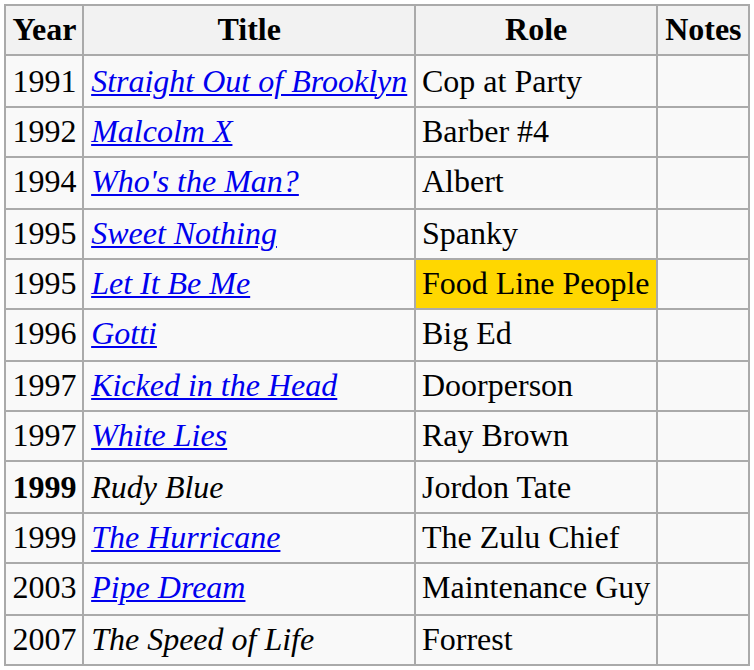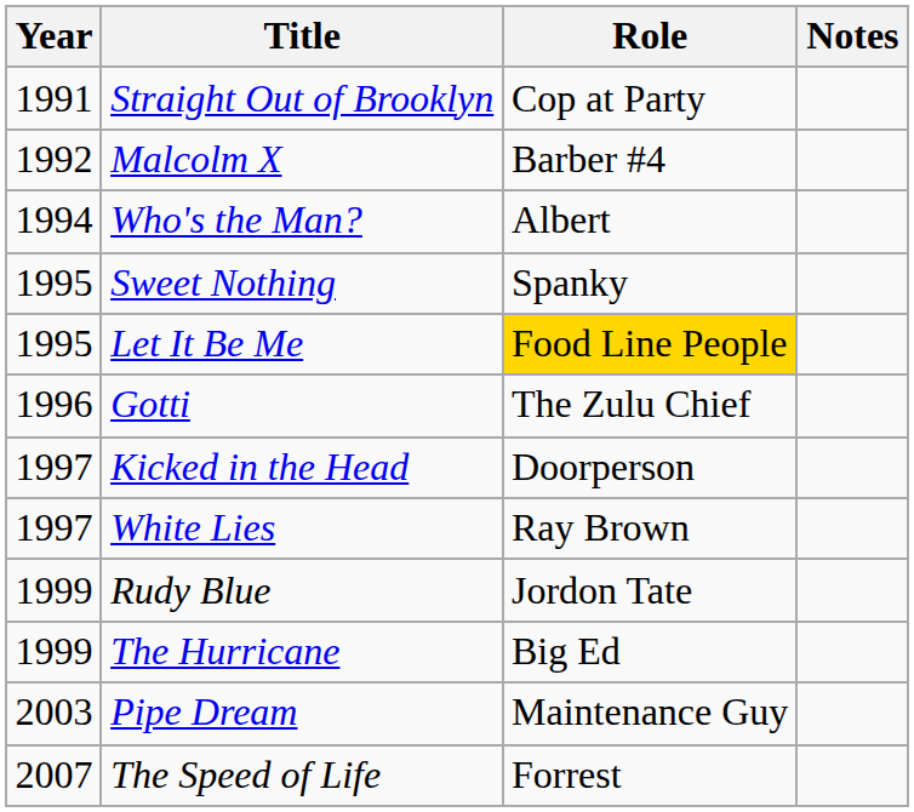Gotti | Role: Big Ed -> The Zulu Chief
Rudy Blue | Year: bold -> normal
The Hurricane | Role: The Zulu Chief -> Big Ed
